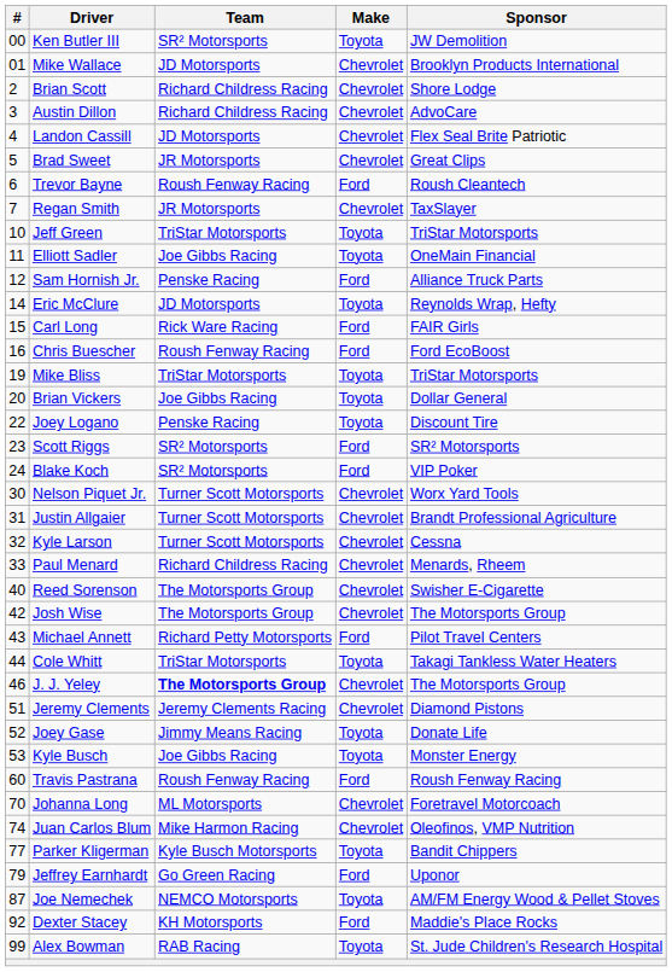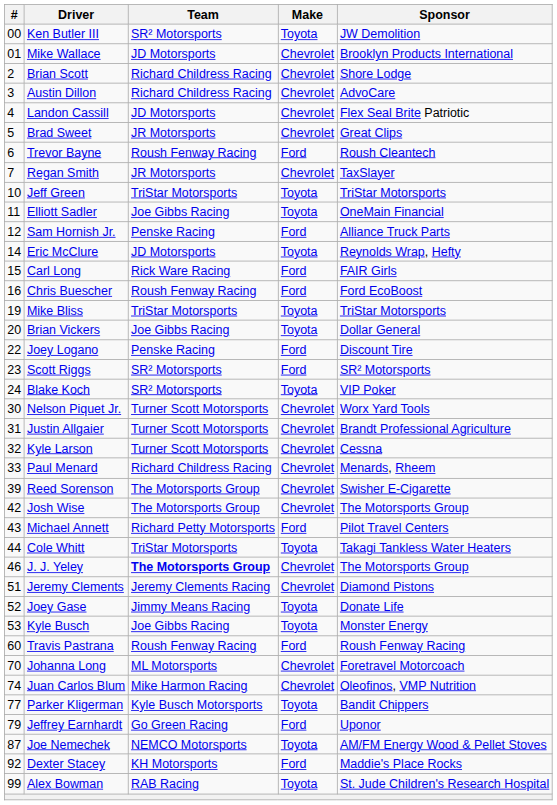Joey Logano | Make: Toyota -> Ford
Blake Koch | Make: Ford -> Toyota
Reed Sorenson | #: 40 -> 39
